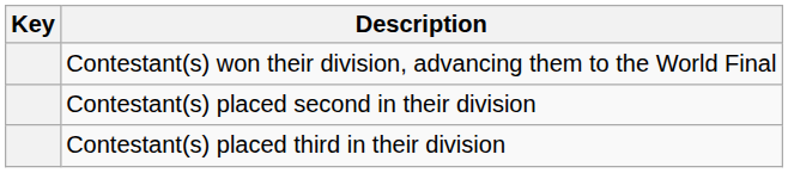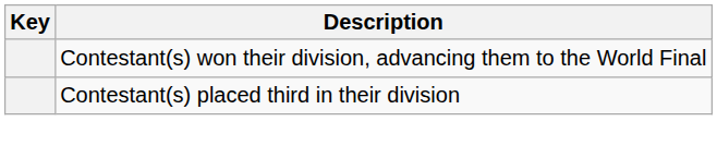- row: Contestant(s) placed second in their division
